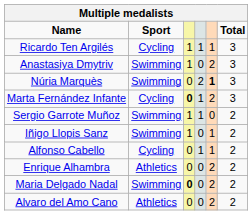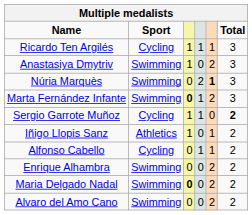Marta Fernández Infante | Sport: Cycling -> Swimming
Sergio Garrote Muñoz | Sport: Swimming -> Cycling
Sergio Garrote Muñoz | Total: normal -> bold
Iñigo Llopis Sanz | Sport: Swimming -> Athletics
Enrique Alhambra | Sport: Athletics -> Swimming
Alvaro del Amo Cano | Sport: Athletics -> Swimming
